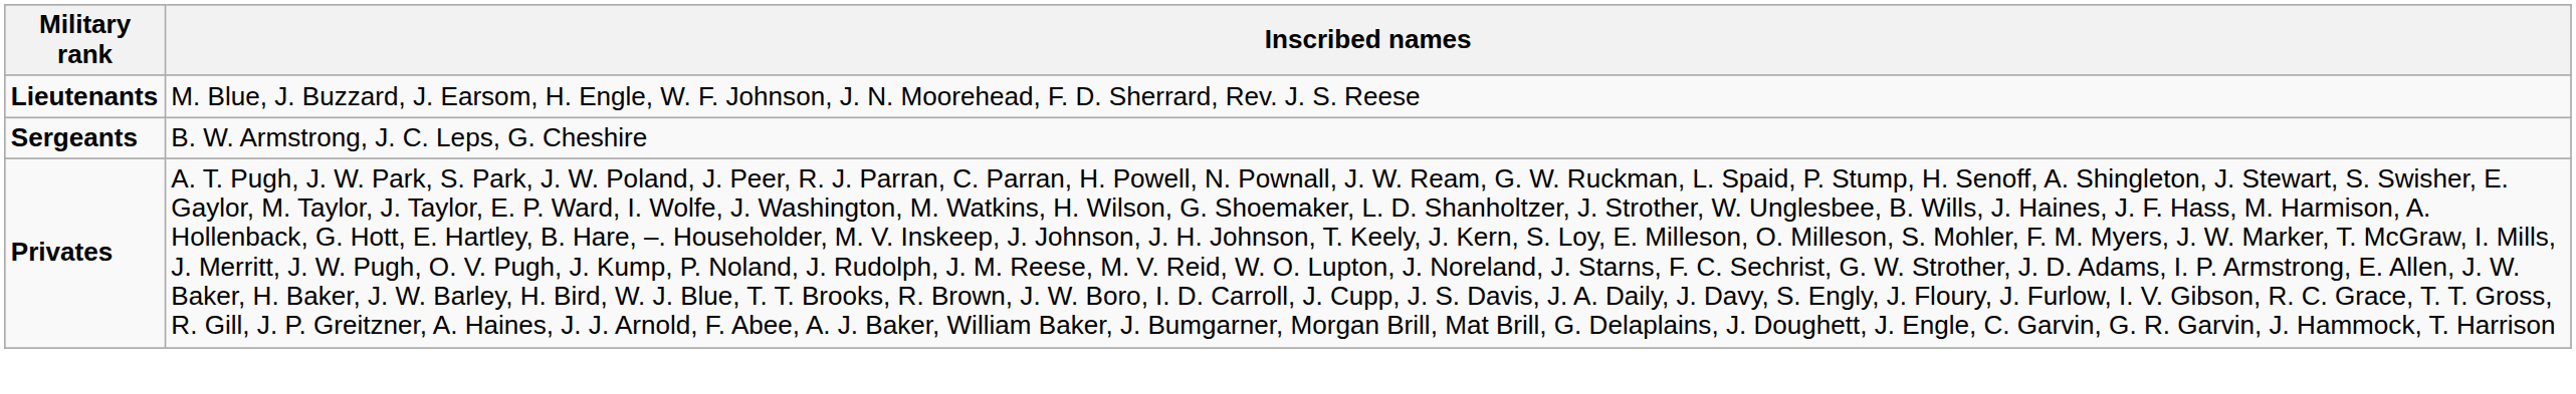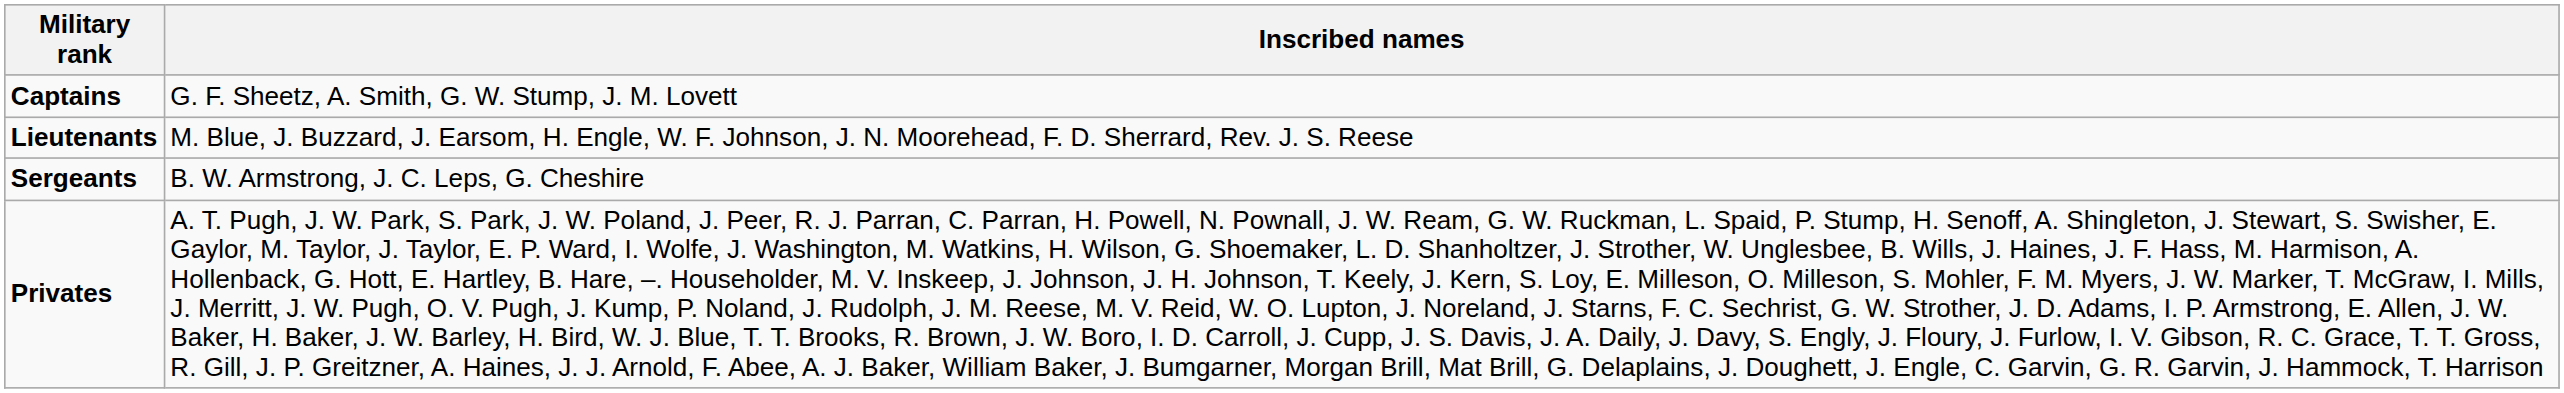+ row: Captains | G. F. Sheetz, A. Smith, G. W. Stump, J. M. Lovett
